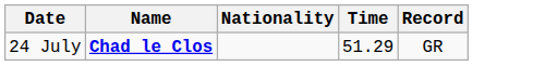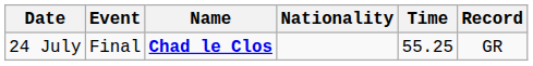+ column: Event | Final
24 July | Time: 51.29 -> 55.25
